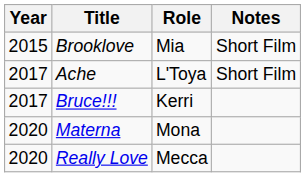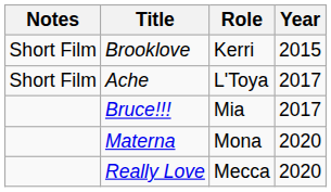columns swapped: Year <-> Notes
Brooklove | Role: Mia -> Kerri
Bruce!!! | Role: Kerri -> Mia
